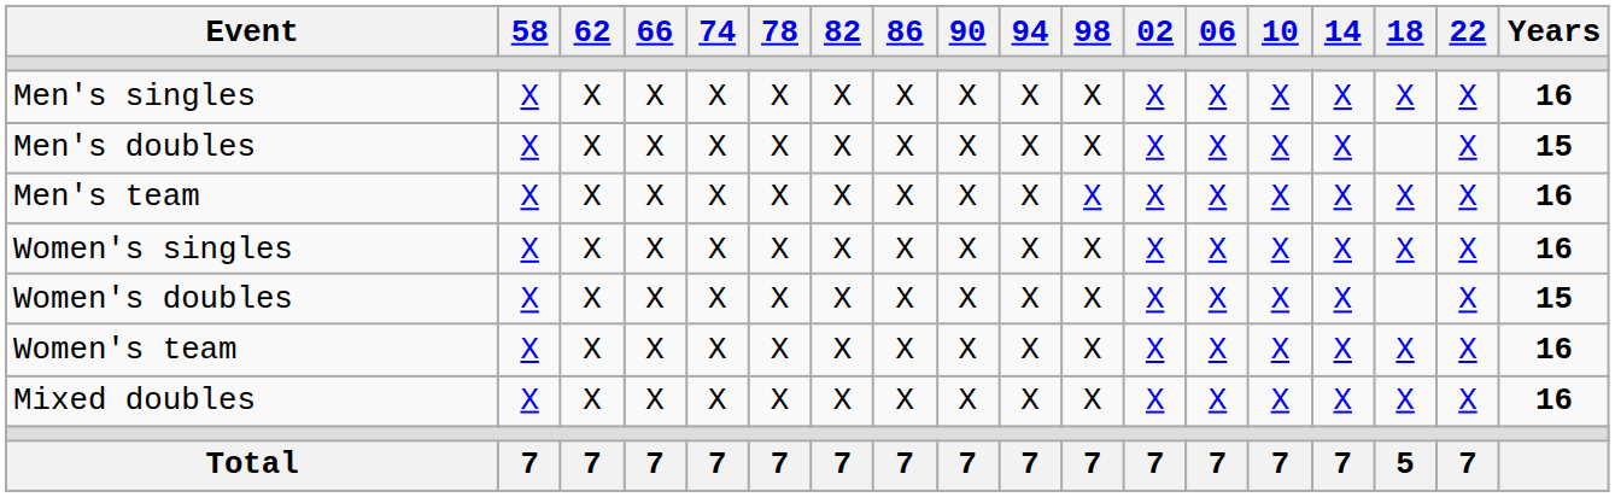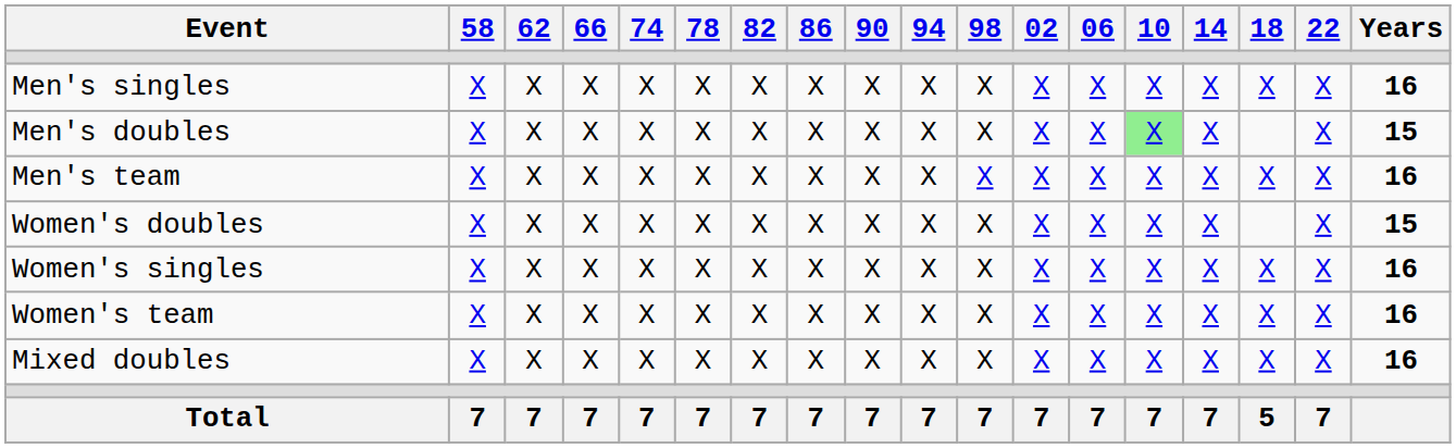Men's doubles | 10: no background -> lightgreen background
rows swapped: Women's singles <-> Women's doubles
